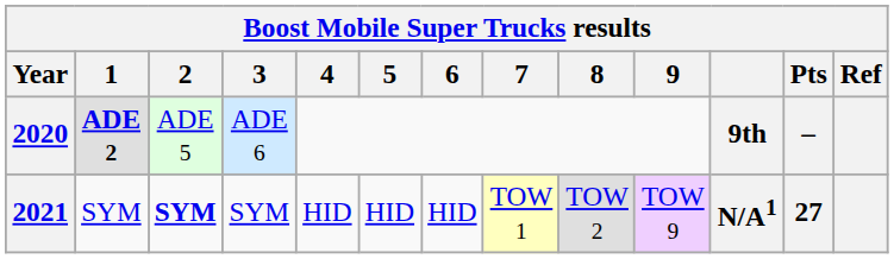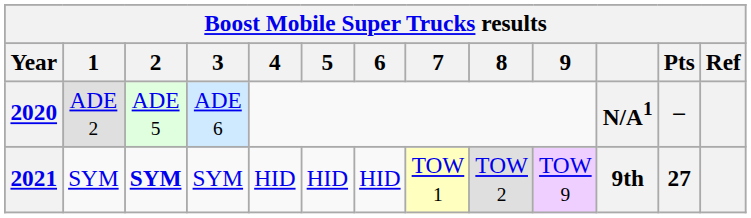2020 | 1: bold -> normal
2020 | column 11: 9th -> N/A1
2021 | column 11: N/A1 -> 9th
